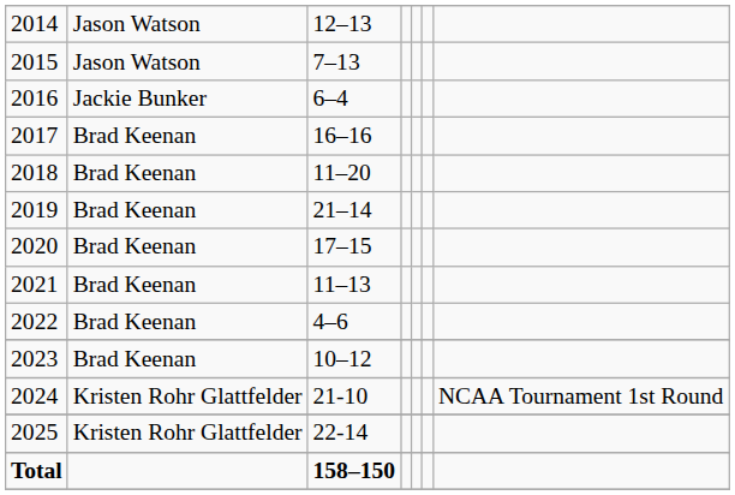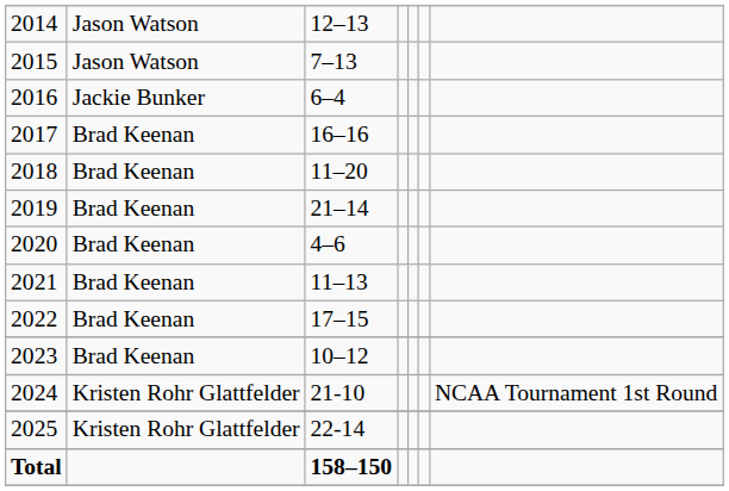2020 | column 3: 17–15 -> 4–6
2022 | column 3: 4–6 -> 17–15
